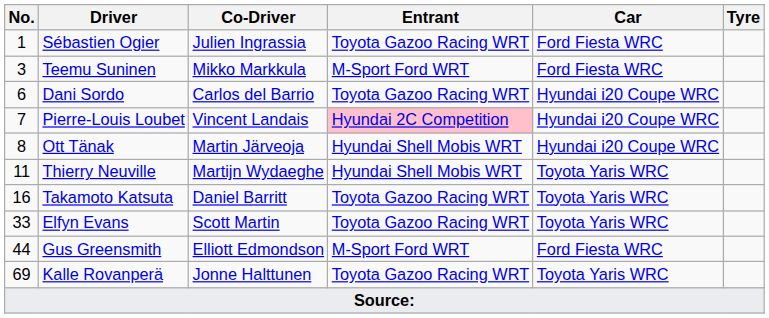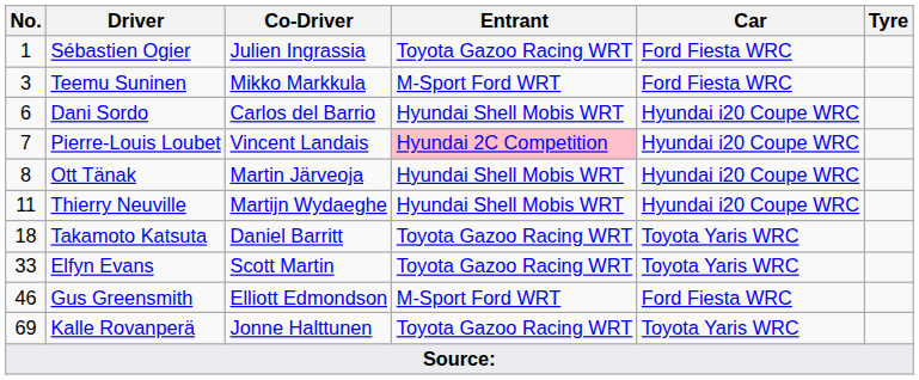Dani Sordo | Entrant: Toyota Gazoo Racing WRT -> Hyundai Shell Mobis WRT
Thierry Neuville | Car: Toyota Yaris WRC -> Hyundai i20 Coupe WRC
Takamoto Katsuta | No.: 16 -> 18
Gus Greensmith | No.: 44 -> 46
